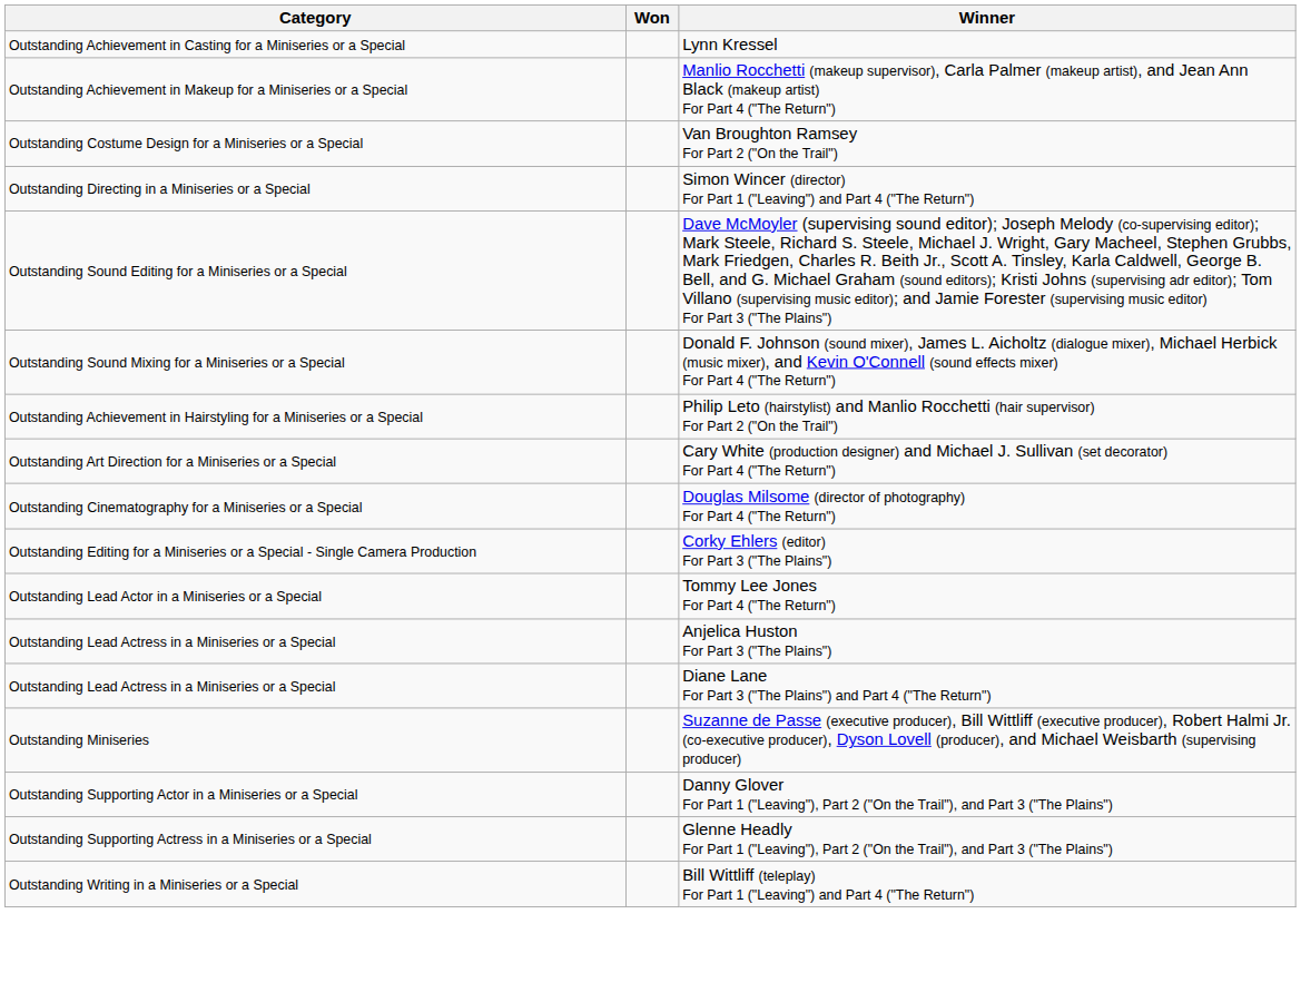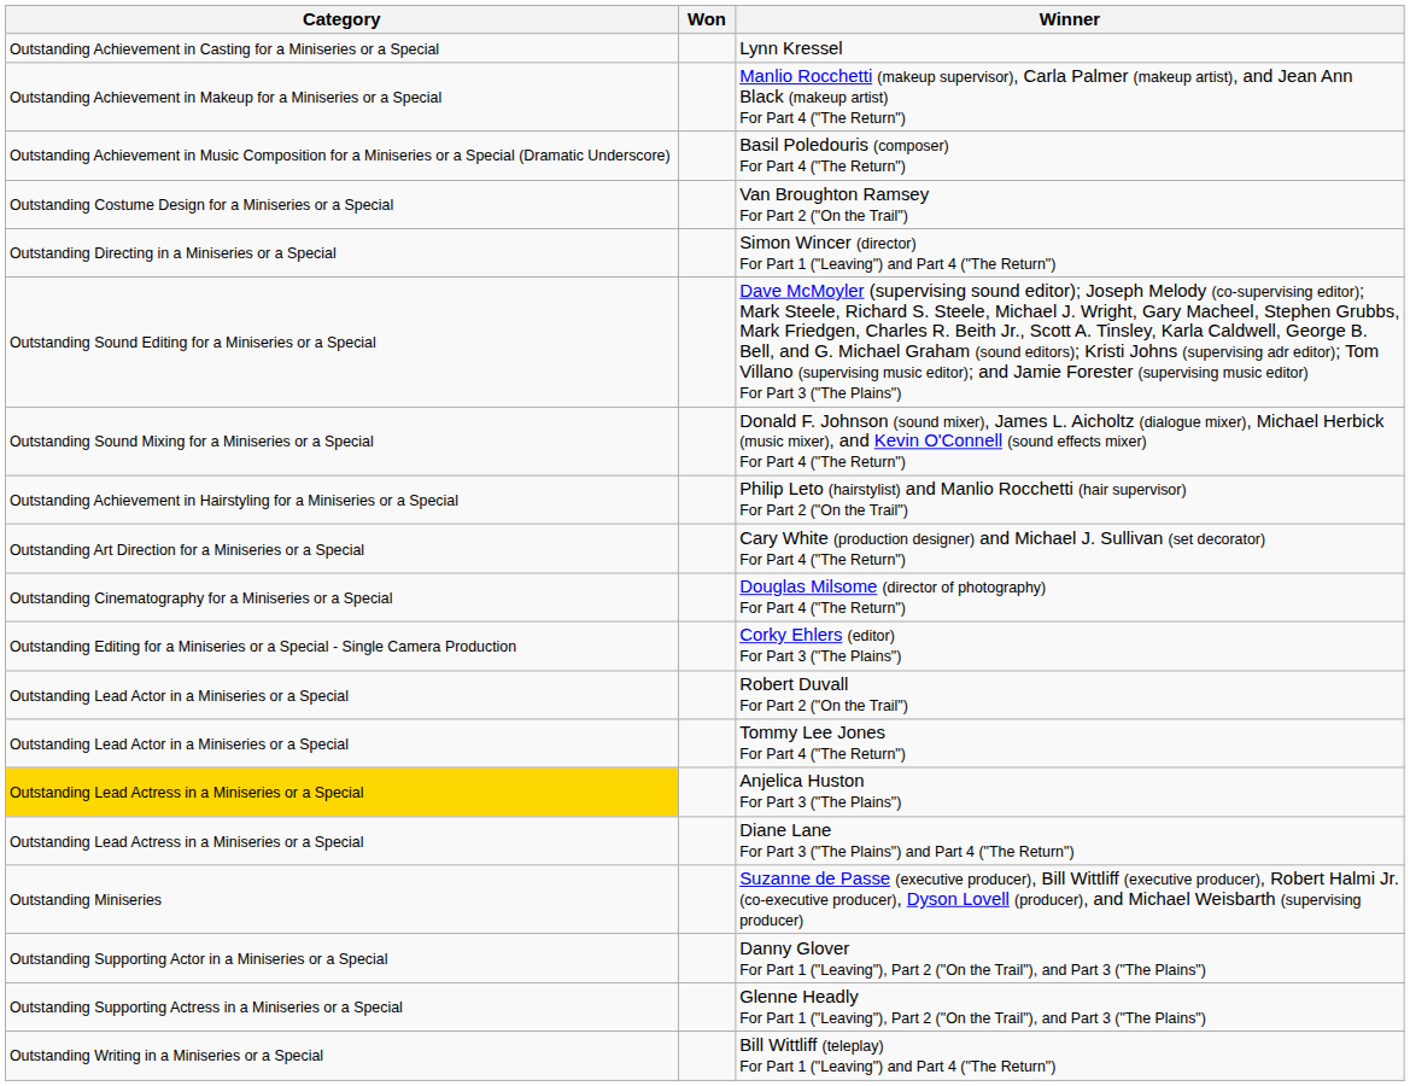+ row: Outstanding Achievement in Music Composition for a Miniseries or a Special (Dramatic Underscore) | Basil Poledouris (composer) For Part 4 ("The Return")
+ row: Outstanding Lead Actor in a Miniseries or a Special | Robert Duvall For Part 2 ("On the Trail")
Anjelica Huston For Part 3 ("The Plains") | Category: no background -> gold background
